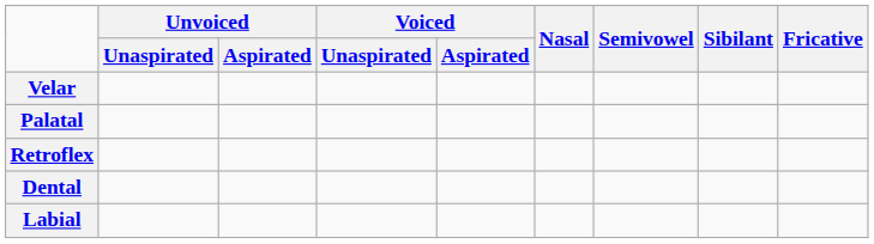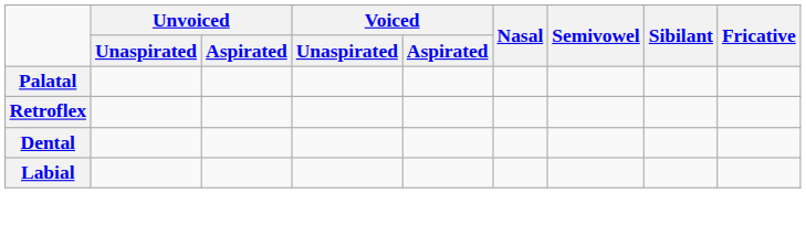- row: Velar
